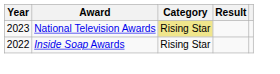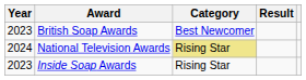+ row: 2023 | British Soap Awards | Best Newcomer
National Television Awards | Year: 2023 -> 2024
Inside Soap Awards | Year: 2022 -> 2023
